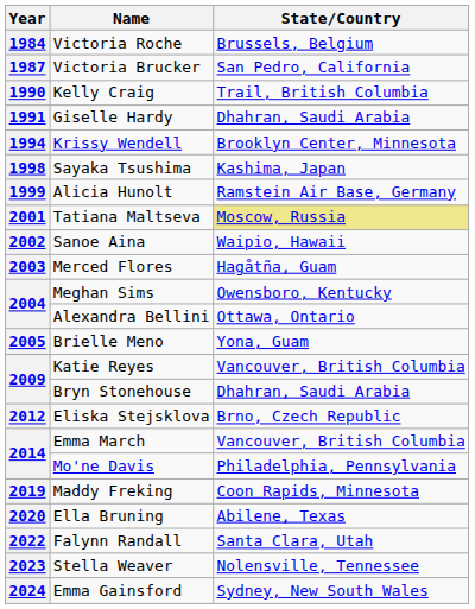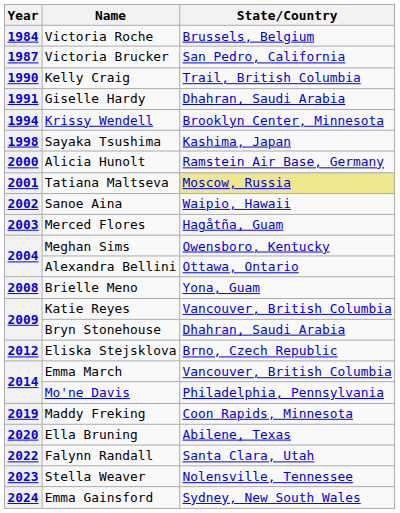Alicia Hunolt | Year: 1999 -> 2000
Brielle Meno | Year: 2005 -> 2008
